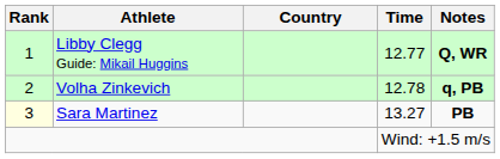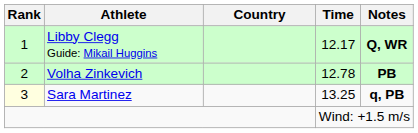Libby Clegg Guide: Mikail Huggins | Time: 12.77 -> 12.17
Volha Zinkevich | Notes: q, PB -> PB
Sara Martinez | Time: 13.27 -> 13.25
Sara Martinez | Notes: PB -> q, PB
